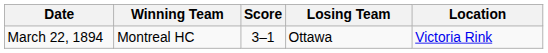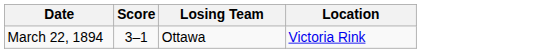- column: Winning Team | Montreal HC
